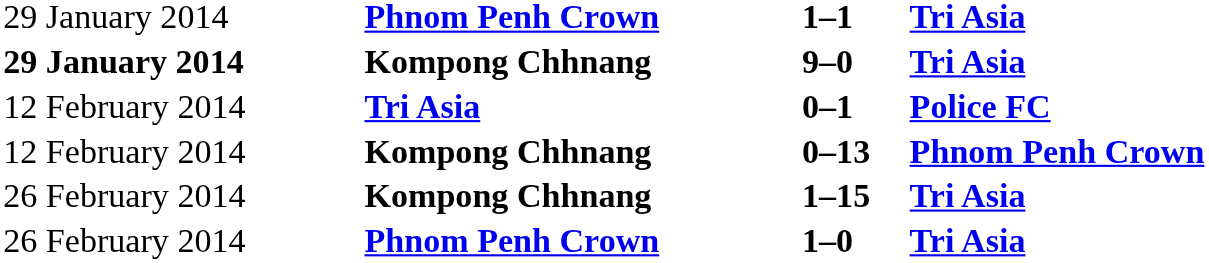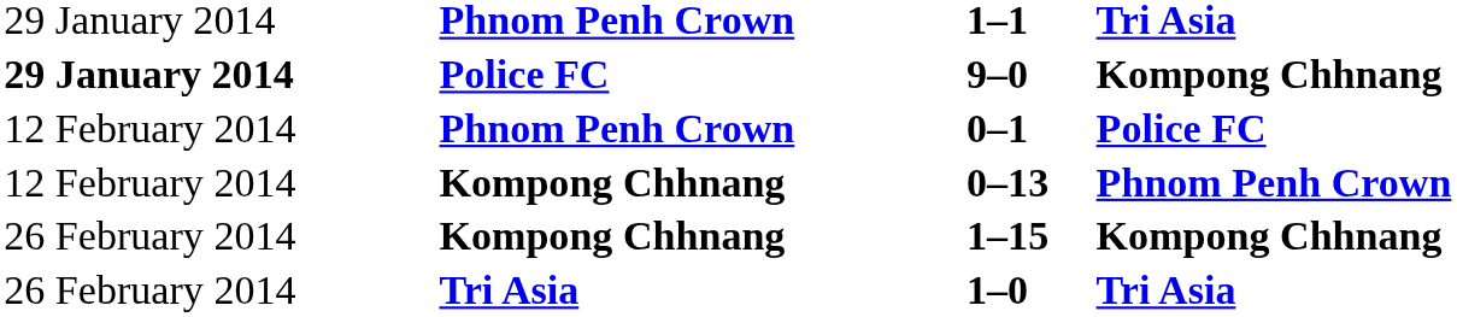9–0 | column 2: Kompong Chhnang -> Police FC
9–0 | column 4: Tri Asia -> Kompong Chhnang
0–1 | column 2: Tri Asia -> Phnom Penh Crown
1–15 | column 4: Tri Asia -> Kompong Chhnang
1–0 | column 2: Phnom Penh Crown -> Tri Asia
